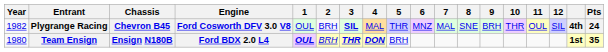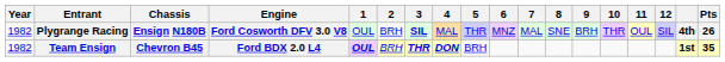Plygrange Racing | Chassis: Chevron B45 -> Ensign N180B
Plygrange Racing | Pts: 24 -> 26
Team Ensign | Year: 1980 -> 1982
Team Ensign | Chassis: Ensign N180B -> Chevron B45
